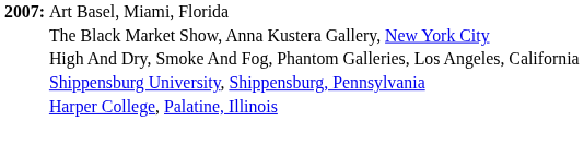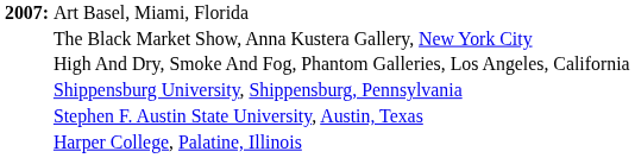+ row: Stephen F. Austin State University, Austin, Texas
